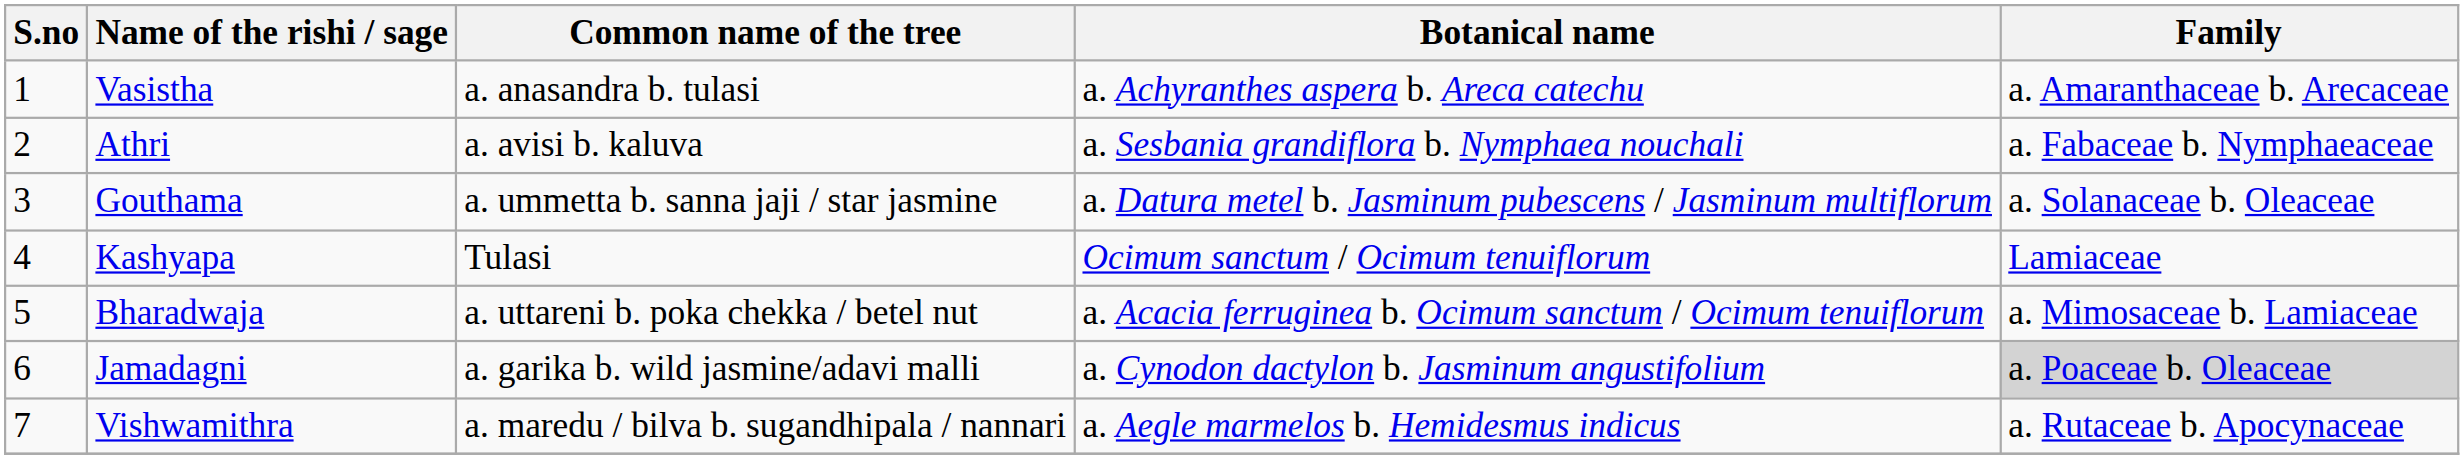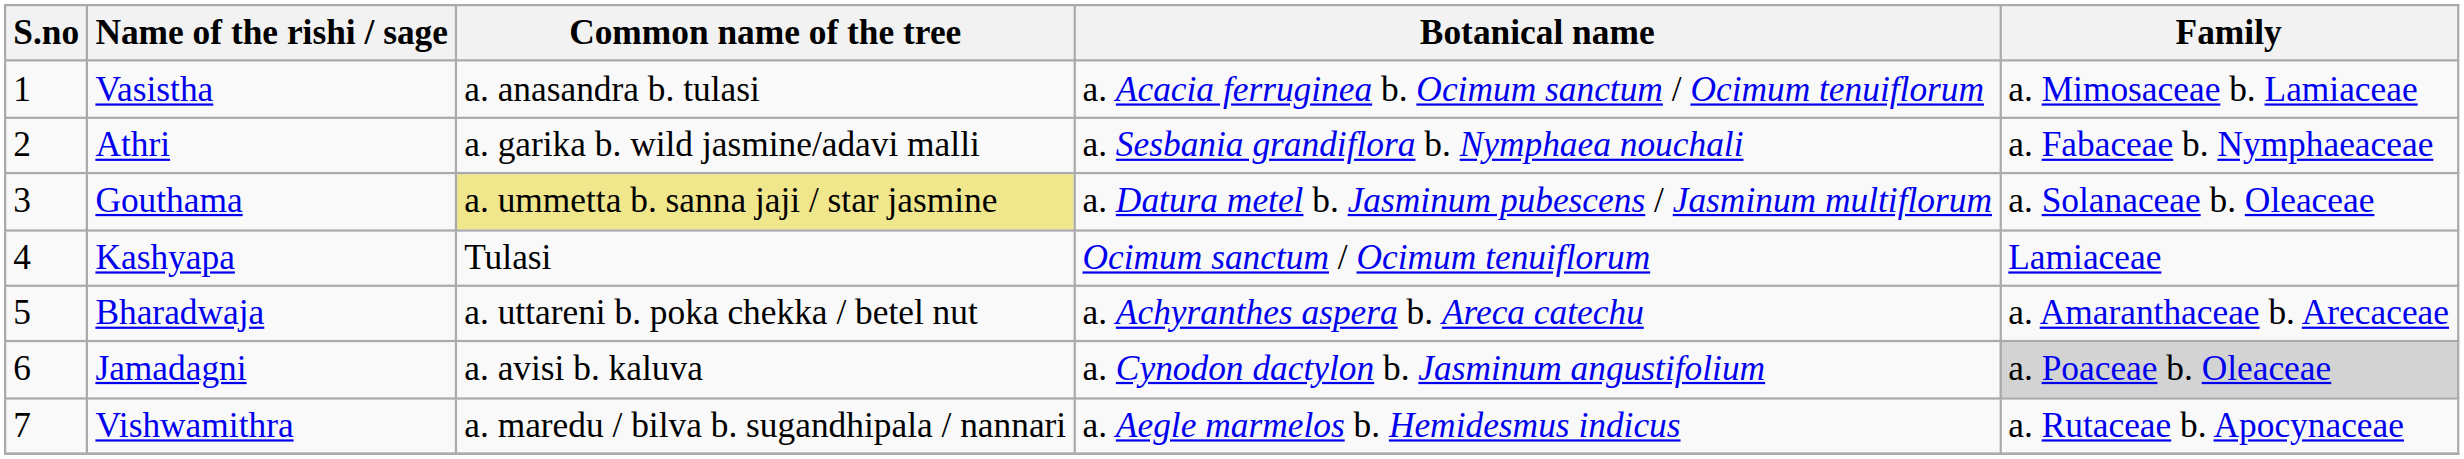Vasistha | Botanical name: a. Achyranthes aspera b. Areca catechu -> a. Acacia ferruginea b. Ocimum sanctum / Ocimum tenuiflorum
Vasistha | Family: a. Amaranthaceae b. Arecaceae -> a. Mimosaceae b. Lamiaceae
Athri | Common name of the tree: a. avisi b. kaluva -> a. garika b. wild jasmine/adavi malli
Gouthama | Common name of the tree: no background -> khaki background
Bharadwaja | Botanical name: a. Acacia ferruginea b. Ocimum sanctum / Ocimum tenuiflorum -> a. Achyranthes aspera b. Areca catechu
Bharadwaja | Family: a. Mimosaceae b. Lamiaceae -> a. Amaranthaceae b. Arecaceae
Jamadagni | Common name of the tree: a. garika b. wild jasmine/adavi malli -> a. avisi b. kaluva
